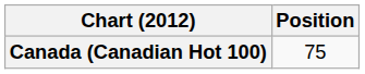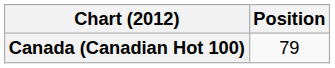Canada (Canadian Hot 100) | Position: 75 -> 79
